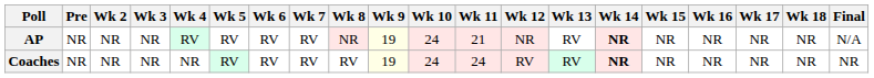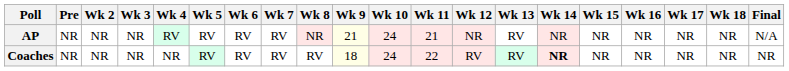AP | Wk 9: 19 -> 21
AP | Wk 14: bold -> normal
Coaches | Wk 9: 19 -> 18
Coaches | Wk 11: 24 -> 22
